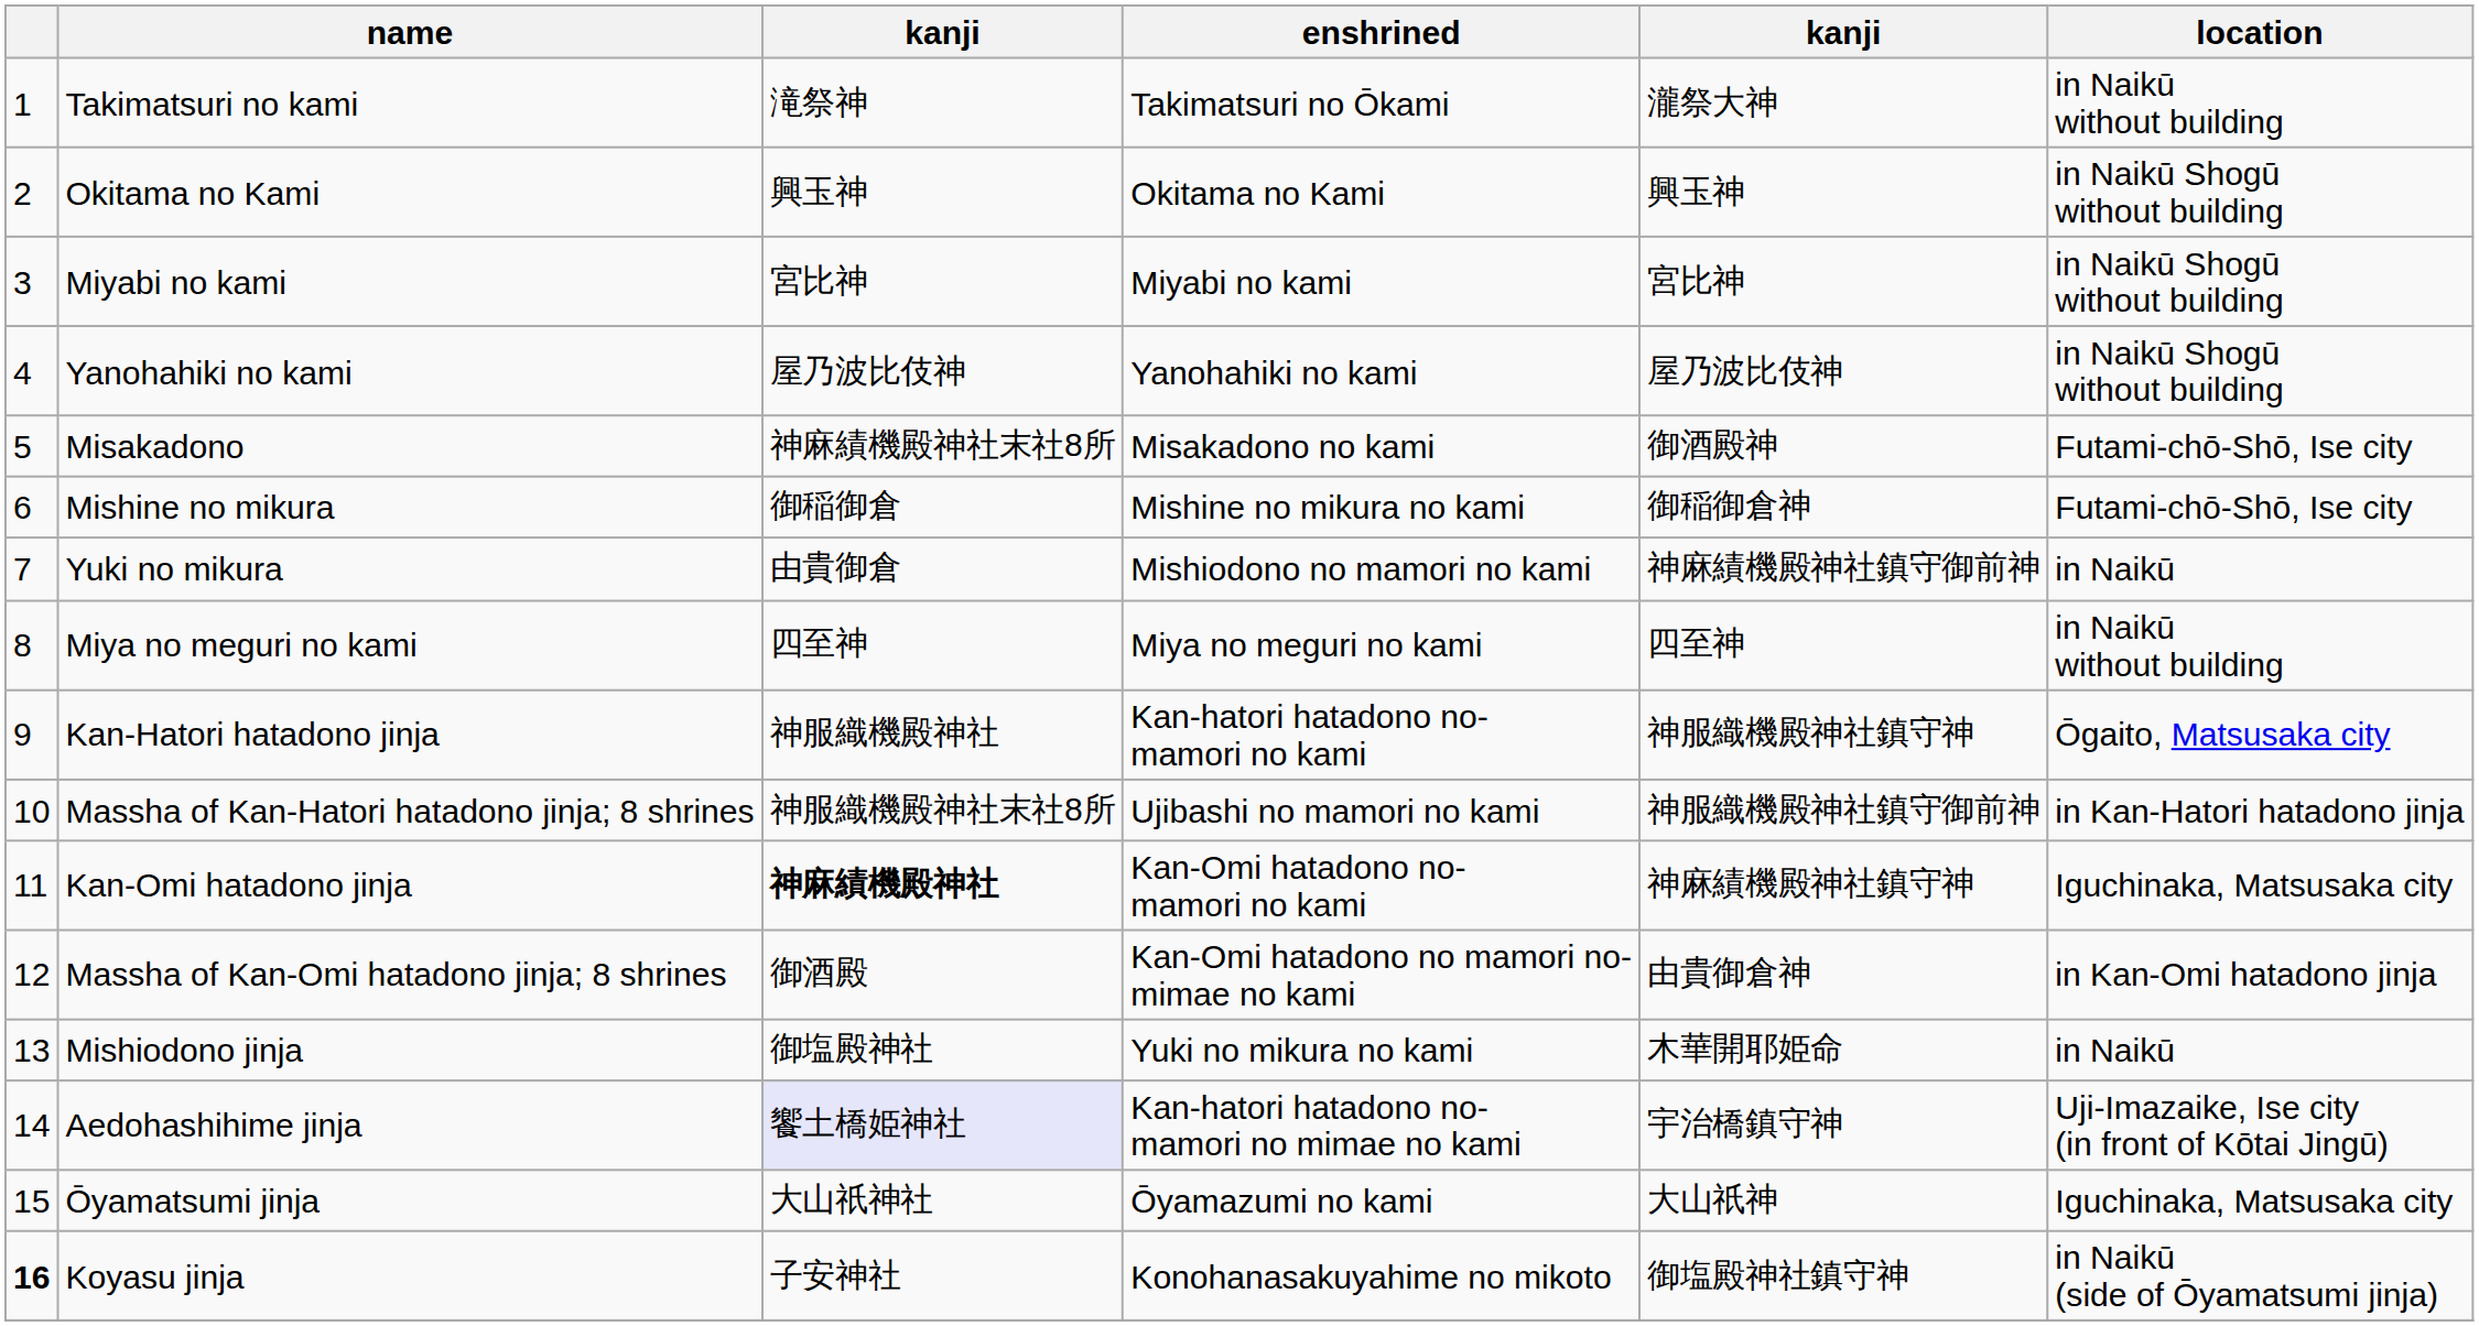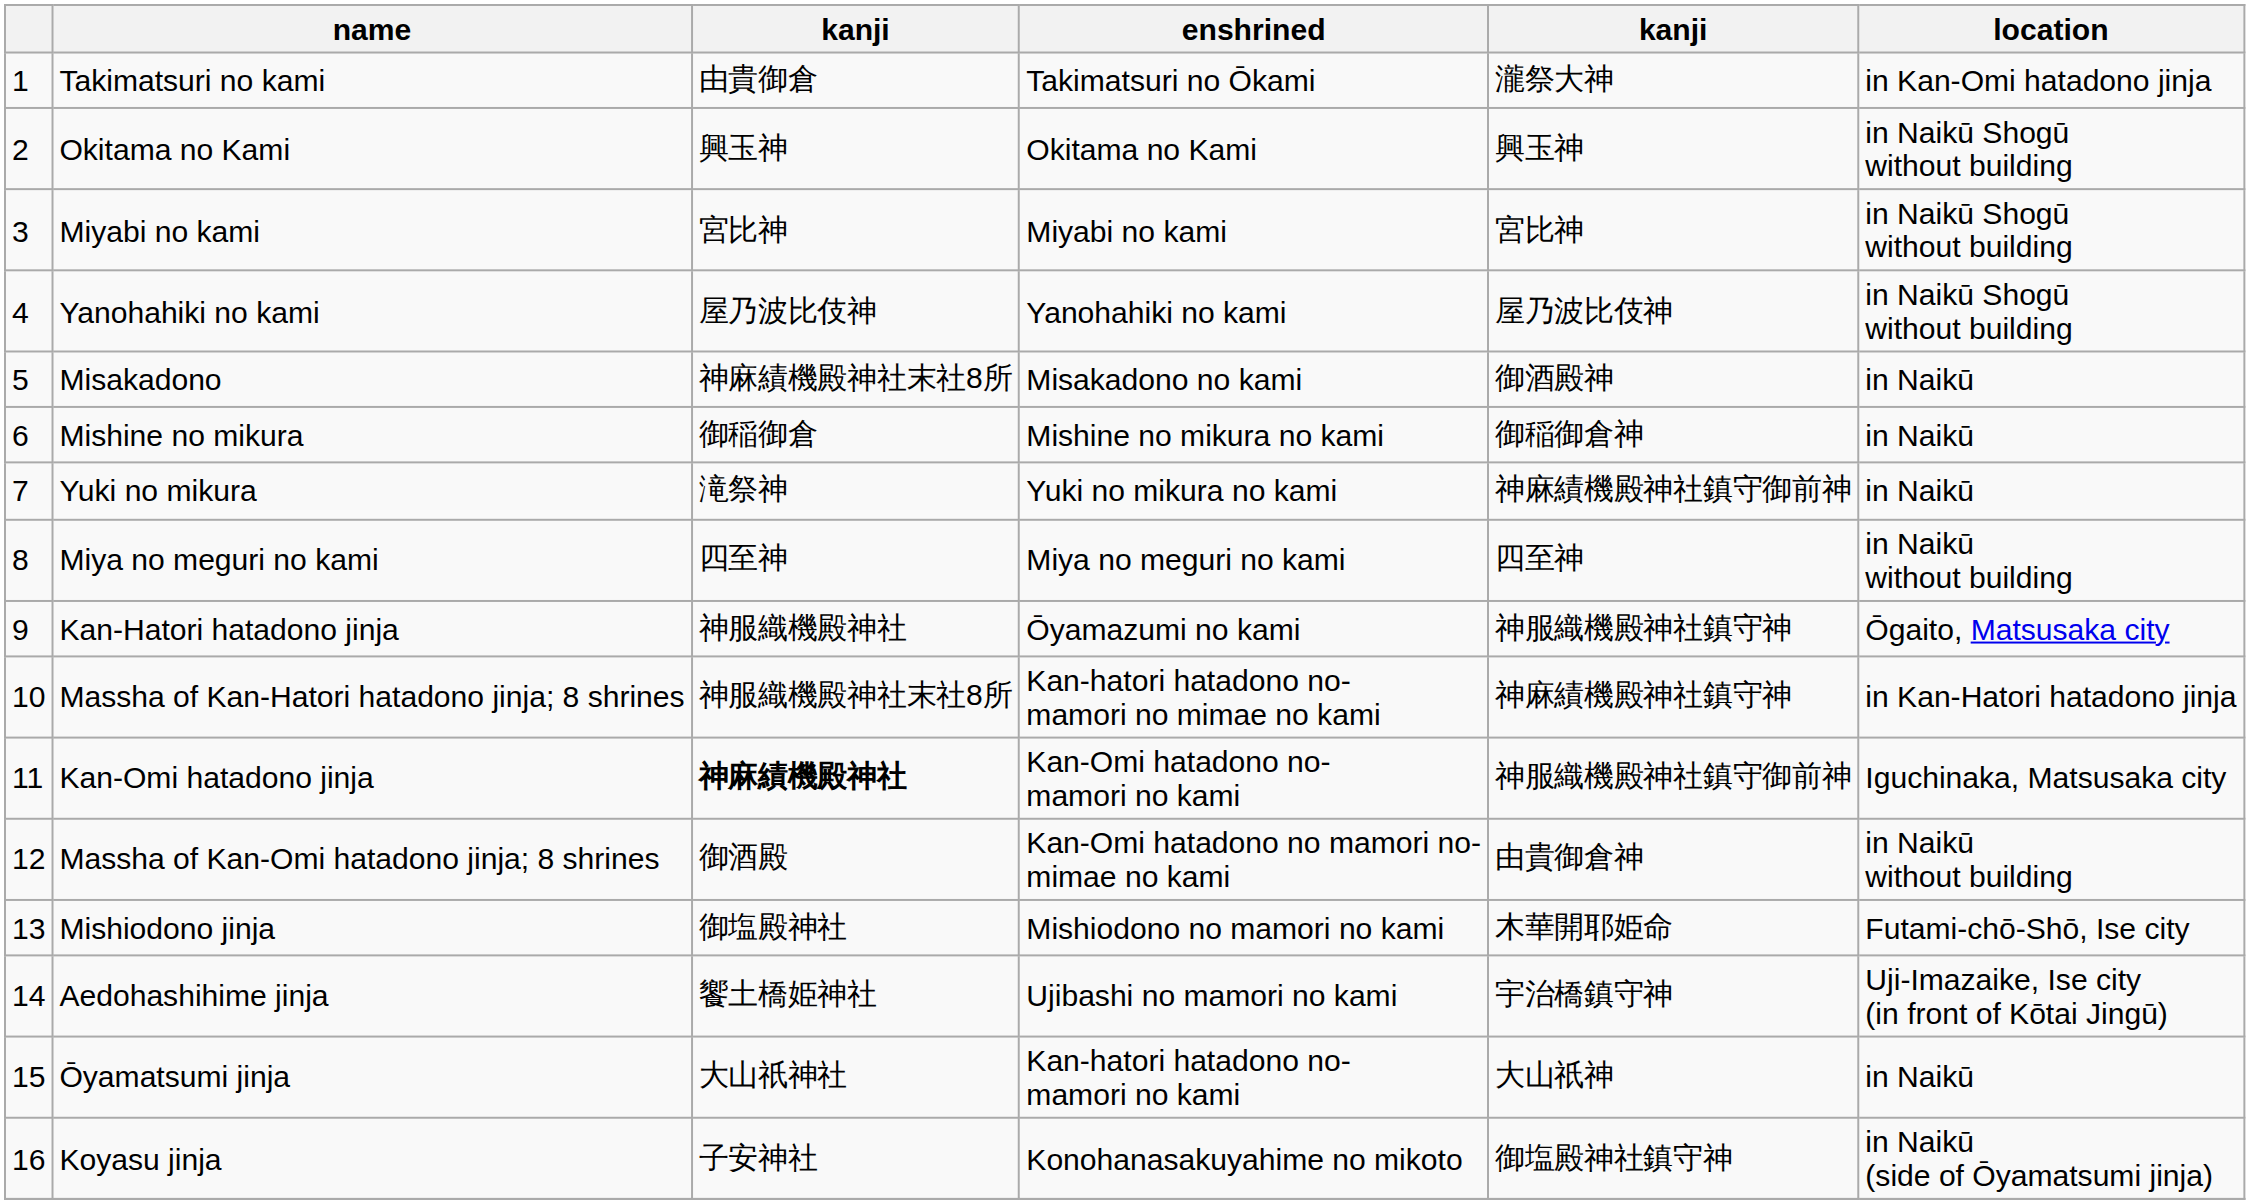Takimatsuri no kami | column 3: 滝祭神 -> 由貴御倉
Takimatsuri no kami | location: in Naikū without building -> in Kan-Omi hatadono jinja
Misakadono | location: Futami-chō-Shō, Ise city -> in Naikū
Mishine no mikura | location: Futami-chō-Shō, Ise city -> in Naikū
Yuki no mikura | column 3: 由貴御倉 -> 滝祭神
Yuki no mikura | enshrined: Mishiodono no mamori no kami -> Yuki no mikura no kami
Kan-Hatori hatadono jinja | enshrined: Kan-hatori hatadono no- mamori no kami -> Ōyamazumi no kami
Massha of Kan-Hatori hatadono jinja; 8 shrines | enshrined: Ujibashi no mamori no kami -> Kan-hatori hatadono no- mamori no mimae no kami
Massha of Kan-Hatori hatadono jinja; 8 shrines | column 5: 神服織機殿神社鎮守御前神 -> 神麻績機殿神社鎮守神
Kan-Omi hatadono jinja | column 5: 神麻績機殿神社鎮守神 -> 神服織機殿神社鎮守御前神
Massha of Kan-Omi hatadono jinja; 8 shrines | location: in Kan-Omi hatadono jinja -> in Naikū without building
Mishiodono jinja | enshrined: Yuki no mikura no kami -> Mishiodono no mamori no kami
Mishiodono jinja | location: in Naikū -> Futami-chō-Shō, Ise city
Aedohashihime jinja | column 3: lavender background -> no background
Aedohashihime jinja | enshrined: Kan-hatori hatadono no- mamori no mimae no kami -> Ujibashi no mamori no kami
Ōyamatsumi jinja | enshrined: Ōyamazumi no kami -> Kan-hatori hatadono no- mamori no kami
Ōyamatsumi jinja | location: Iguchinaka, Matsusaka city -> in Naikū
Koyasu jinja | column 1: bold -> normal
